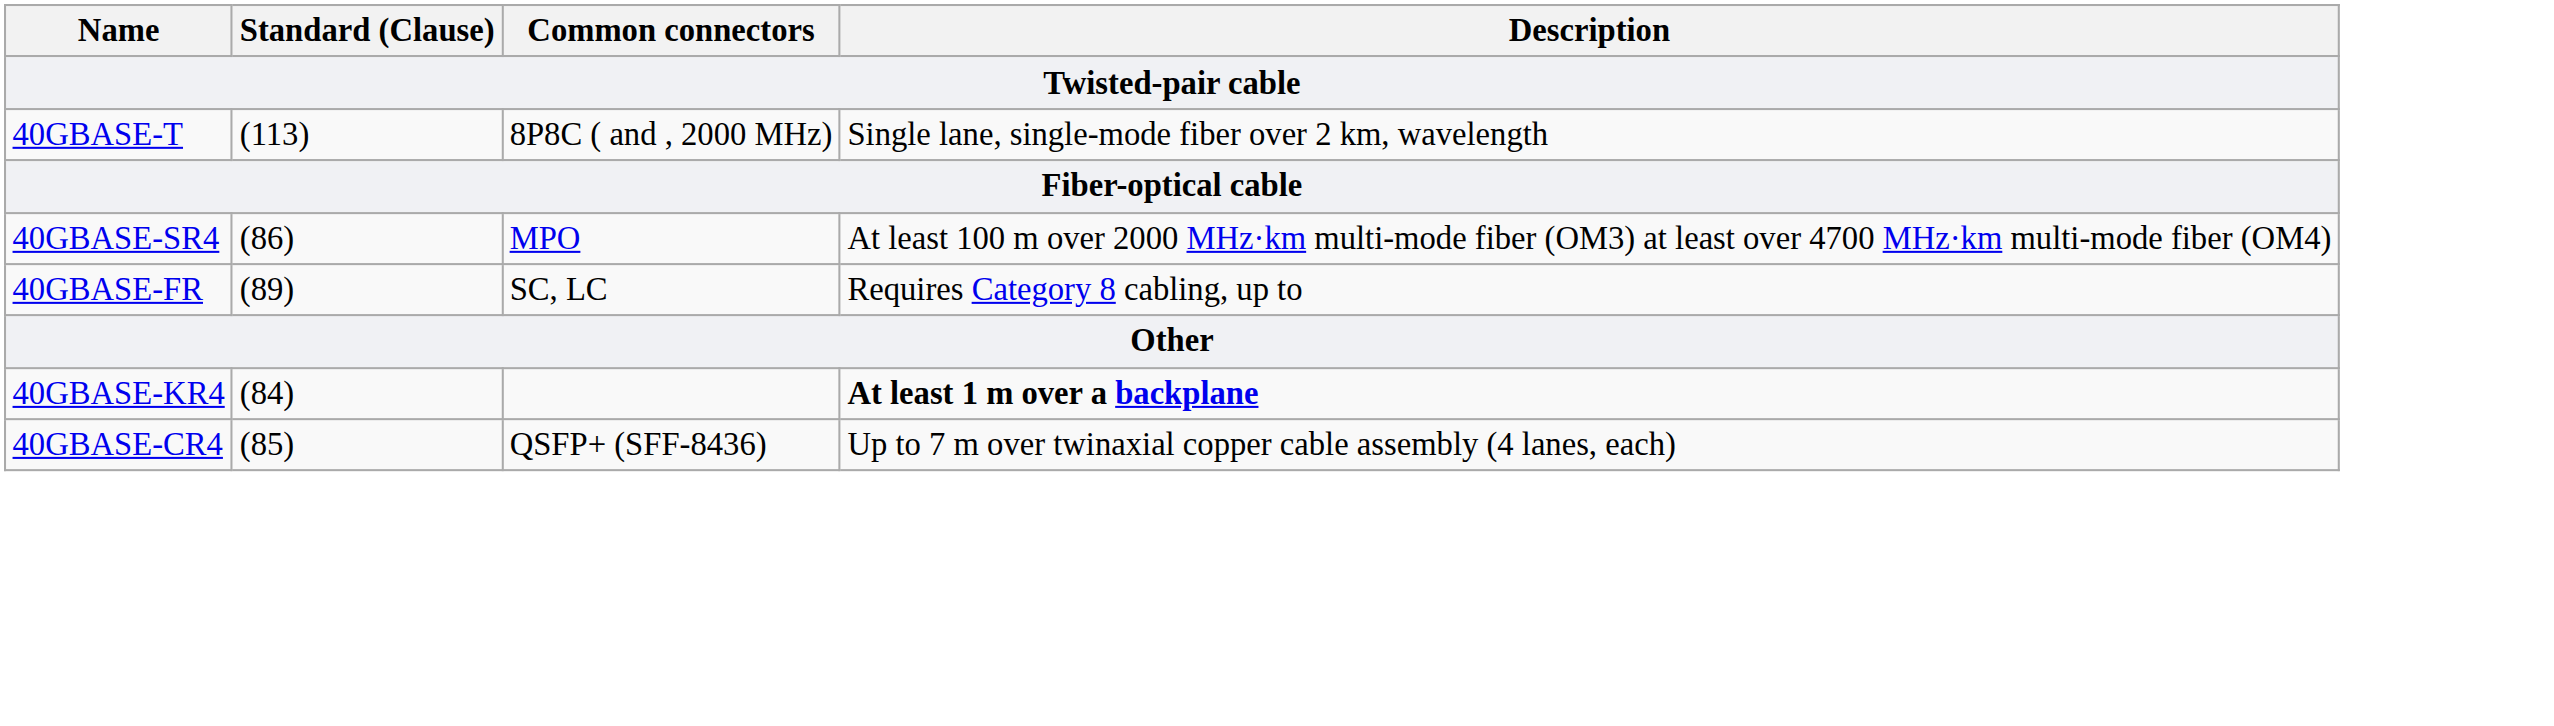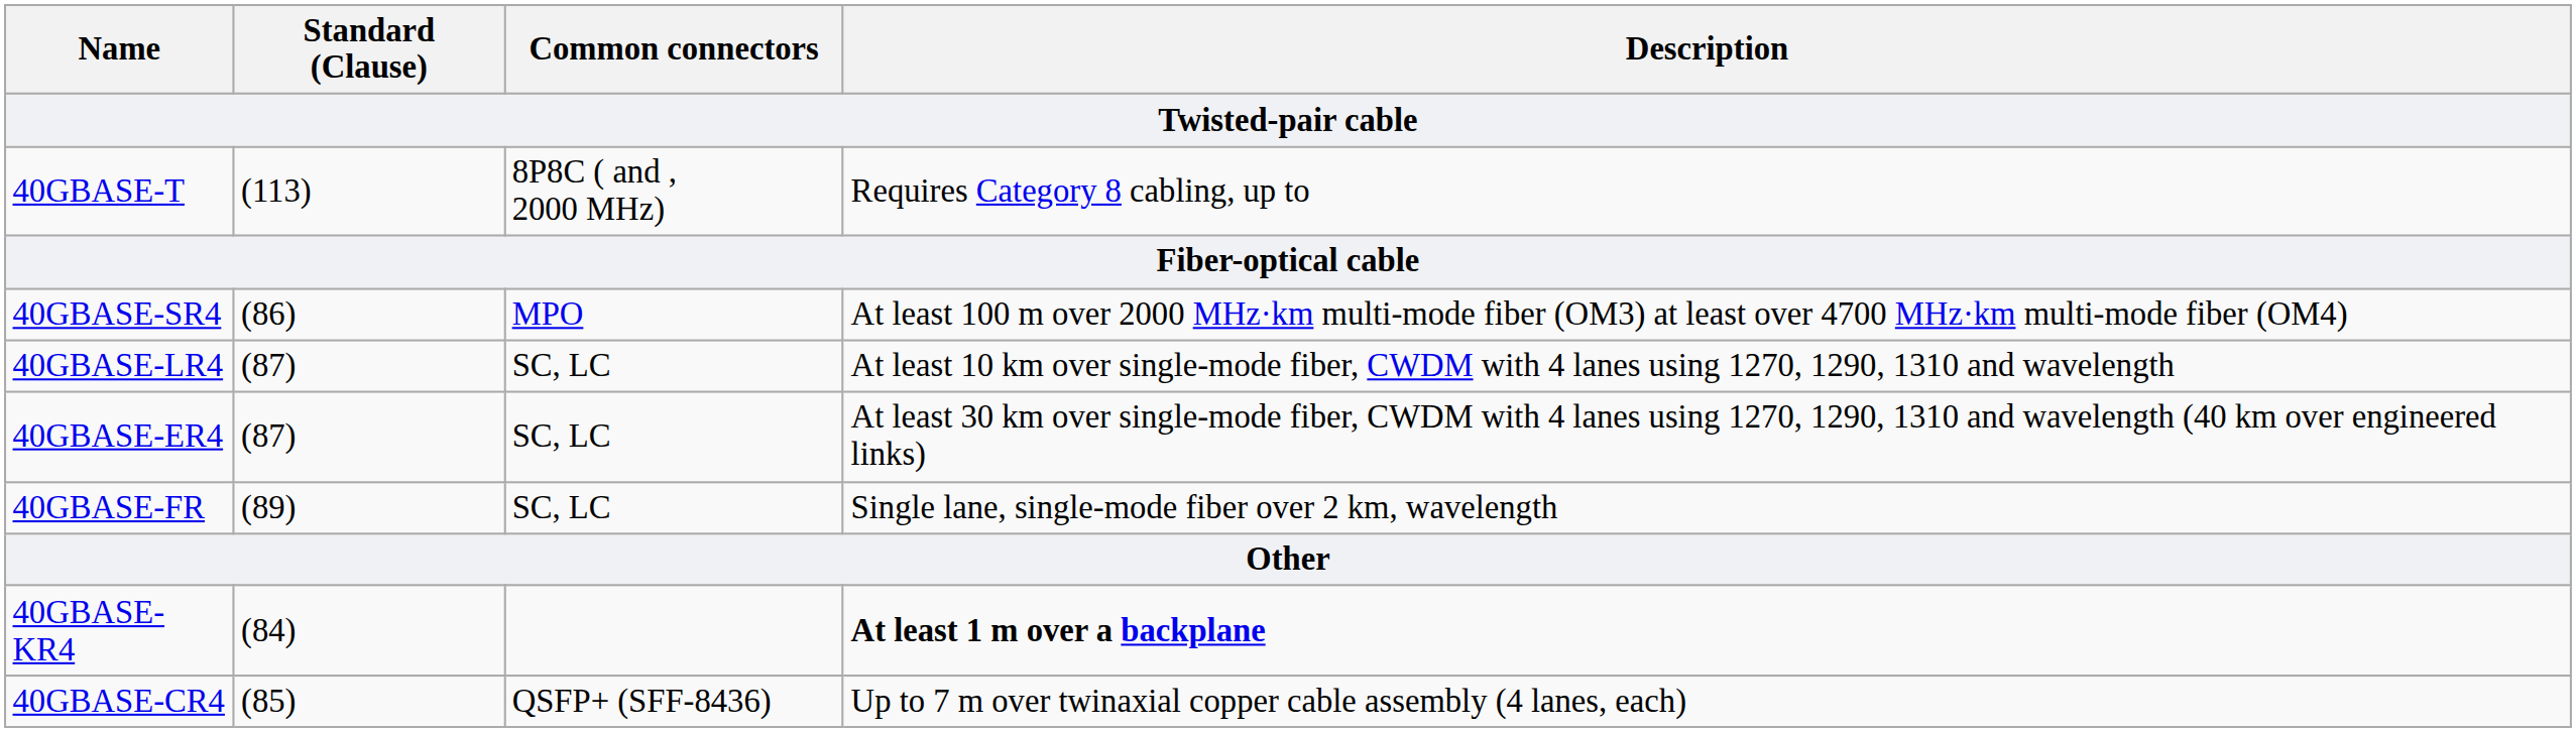40GBASE-T | Description: Single lane, single-mode fiber over 2 km, wavelength -> Requires Category 8 cabling, up to
+ row: 40GBASE-LR4 | (87) | SC, LC | At least 10 km over single-mode fiber, CWDM with 4 lanes using 1270, 1290, 1310 and wavelength
+ row: 40GBASE-ER4 | (87) | SC, LC | At least 30 km over single-mode fiber, CWDM with 4 lanes using 1270, 1290, 1310 and wavelength (40 km over engineered links)
40GBASE-FR | Description: Requires Category 8 cabling, up to -> Single lane, single-mode fiber over 2 km, wavelength
